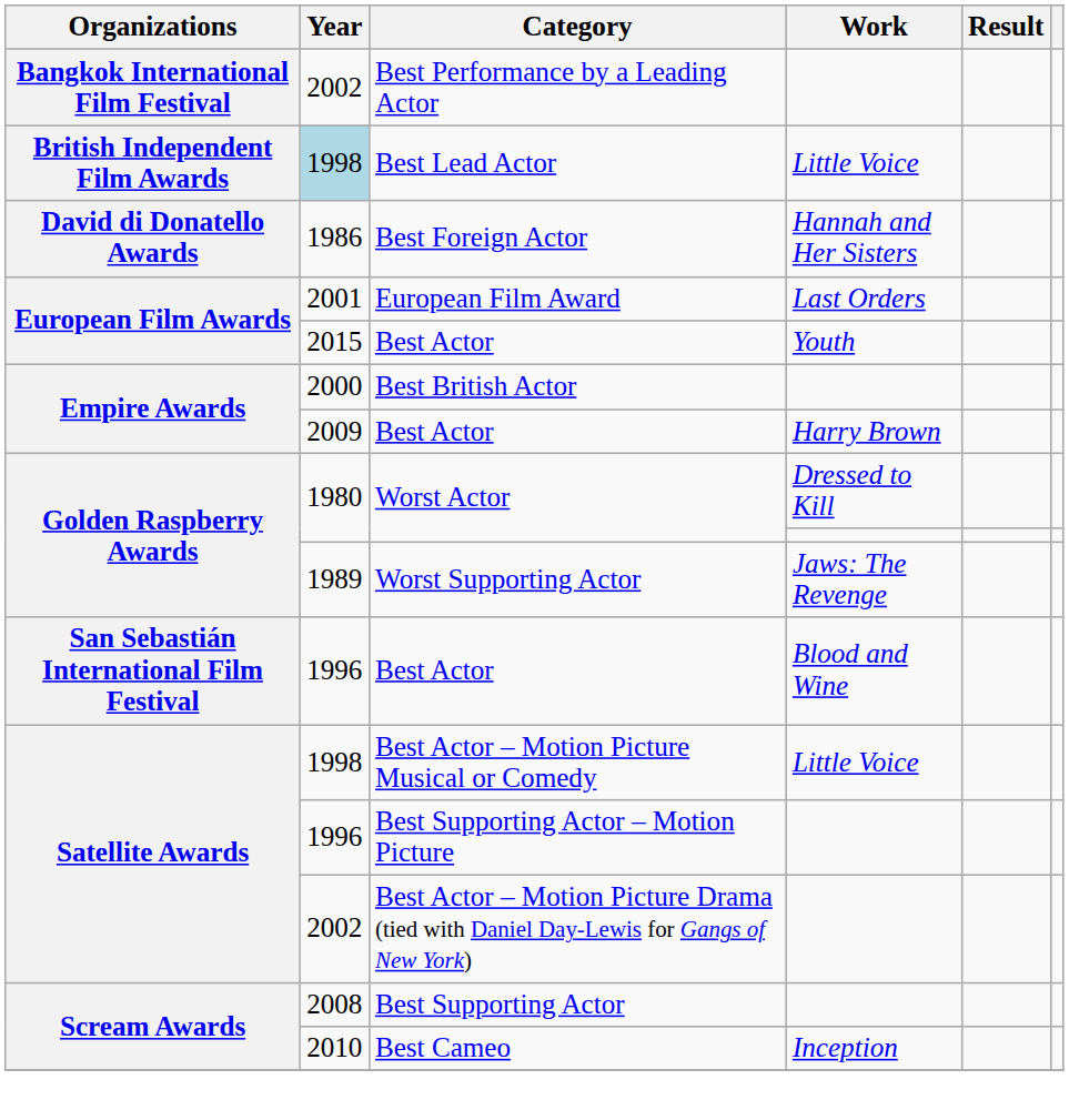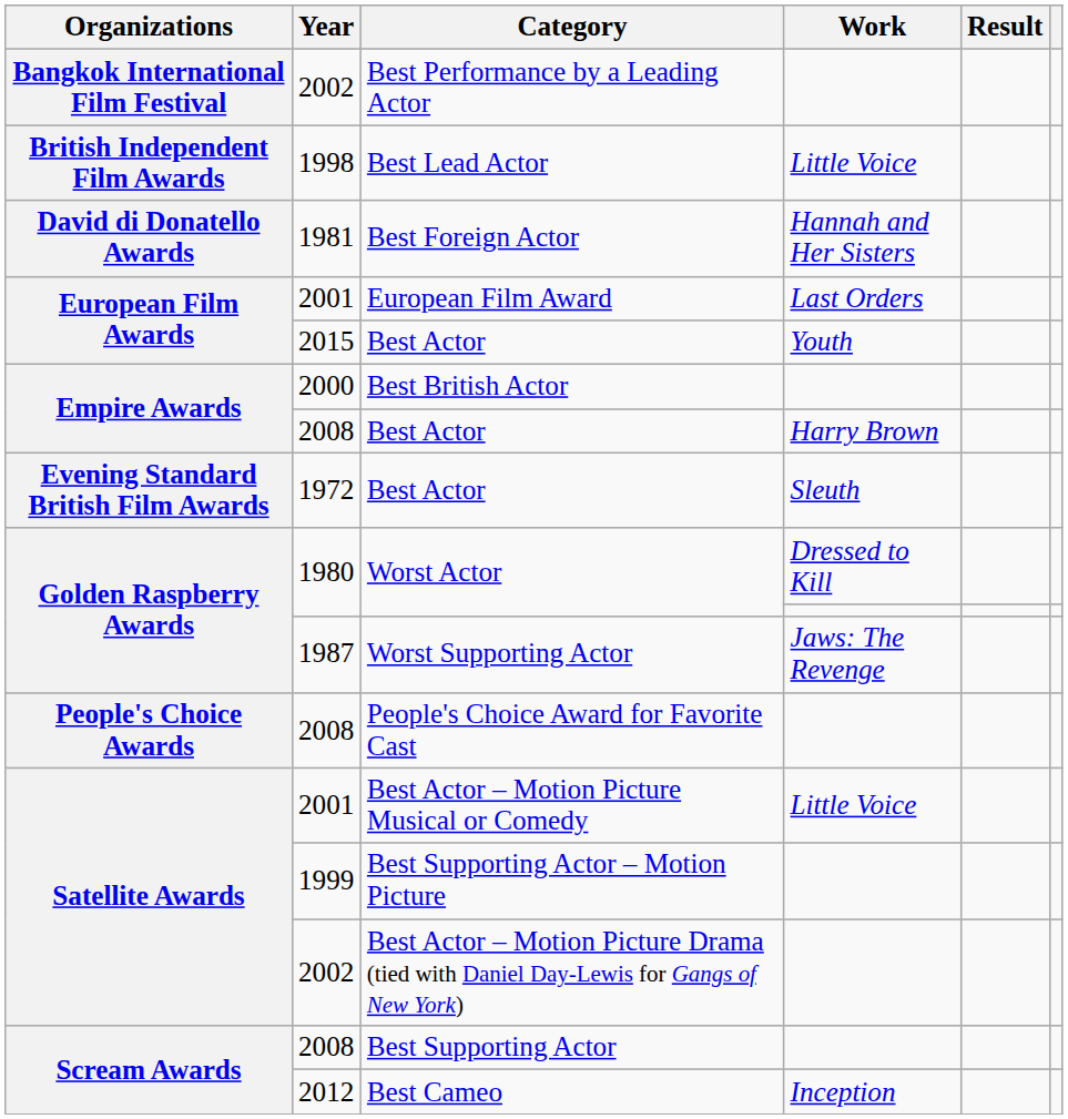Best Lead Actor | Year: lightblue background -> no background
Best Foreign Actor | Year: 1986 -> 1981
Best Actor / Harry Brown | Year: 2009 -> 2008
+ row: Evening Standard British Film Awards | 1972 | Best Actor | Sleuth
Worst Supporting Actor | Year: 1989 -> 1987
+ row: People's Choice Awards | 2008 | People's Choice Award for Favorite Cast
- row: San Sebastián International Film Festival | 1996 | Best Actor | Blood and Wine
Best Actor – Motion Picture Musical or Comedy | Year: 1998 -> 2001
Best Supporting Actor – Motion Picture | Year: 1996 -> 1999
Best Cameo | Year: 2010 -> 2012
